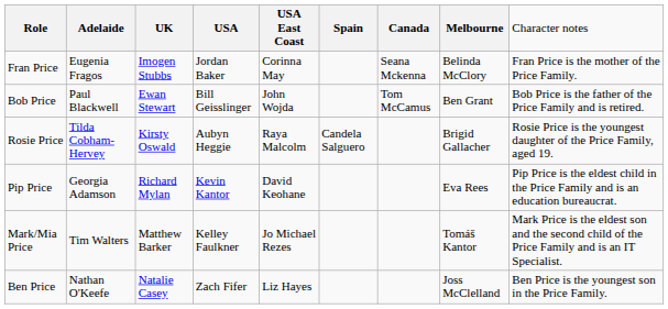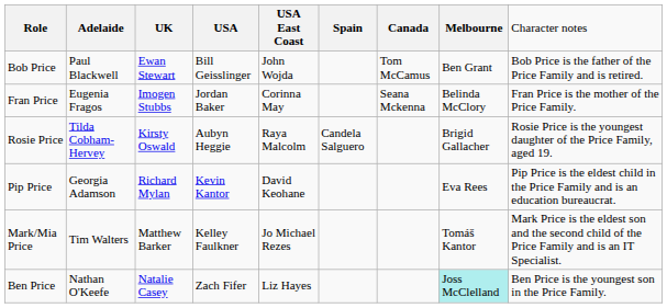rows swapped: Fran Price <-> Bob Price
Ben Price | column 8: no background -> paleturquoise background
